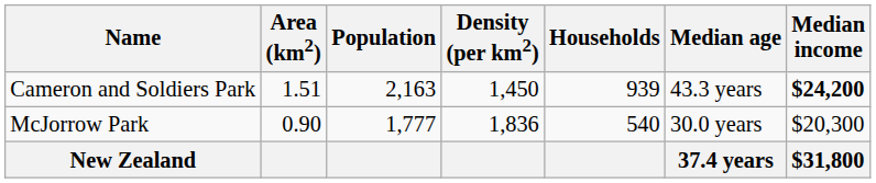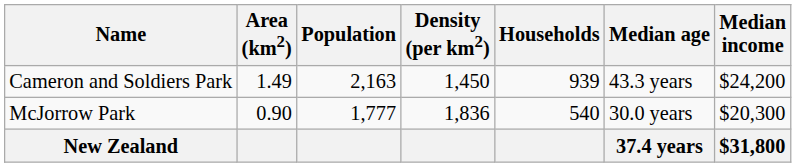Cameron and Soldiers Park | Area (km2): 1.51 -> 1.49
Cameron and Soldiers Park | Median income: bold -> normal
